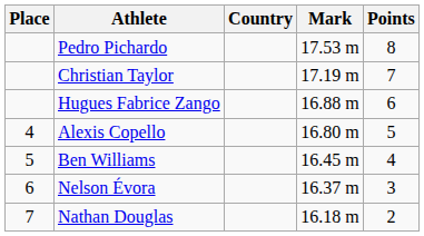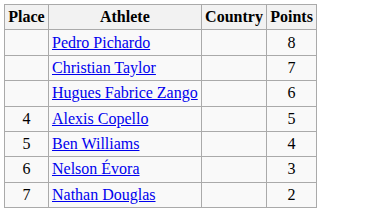- column: Mark | 17.53 m | 17.19 m | 16.88 m | 16.80 m | 16.45 m | 16.37 m | 16.18 m
